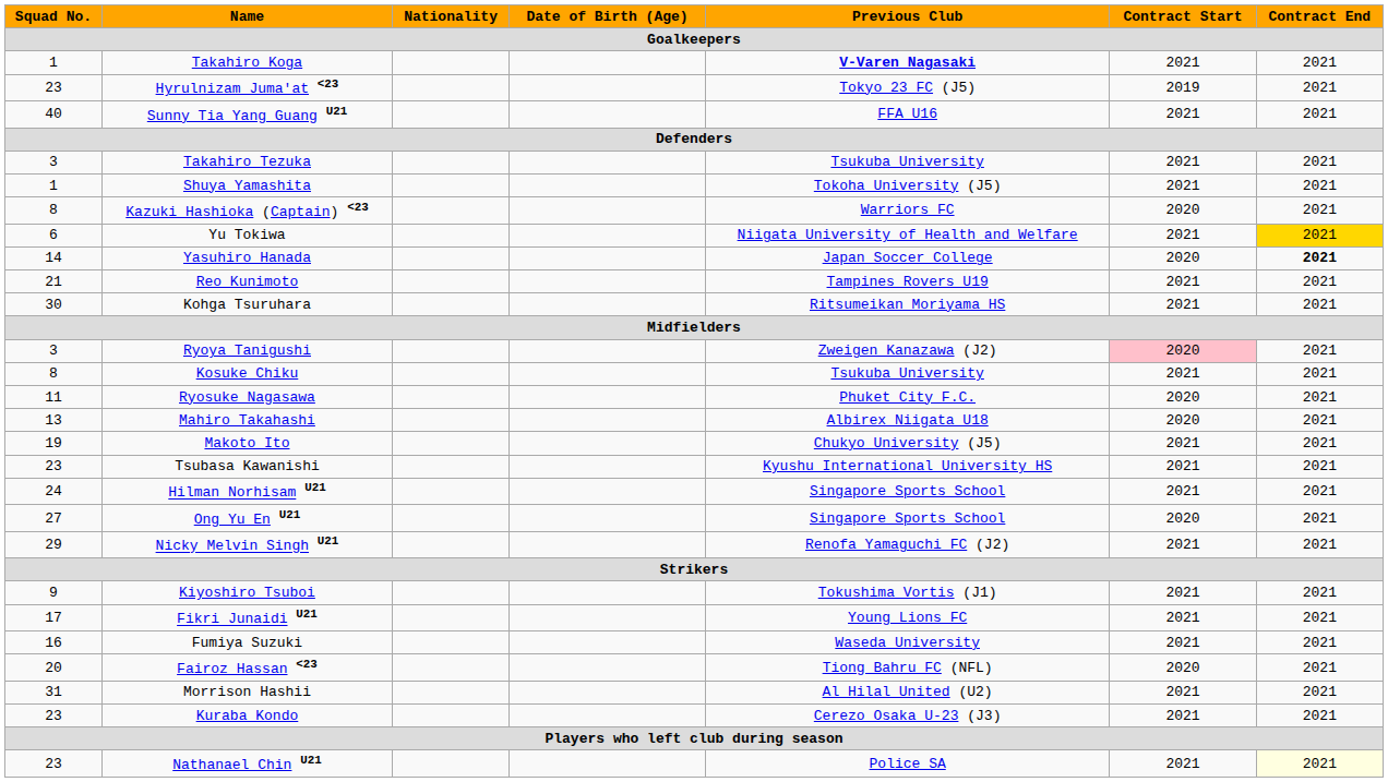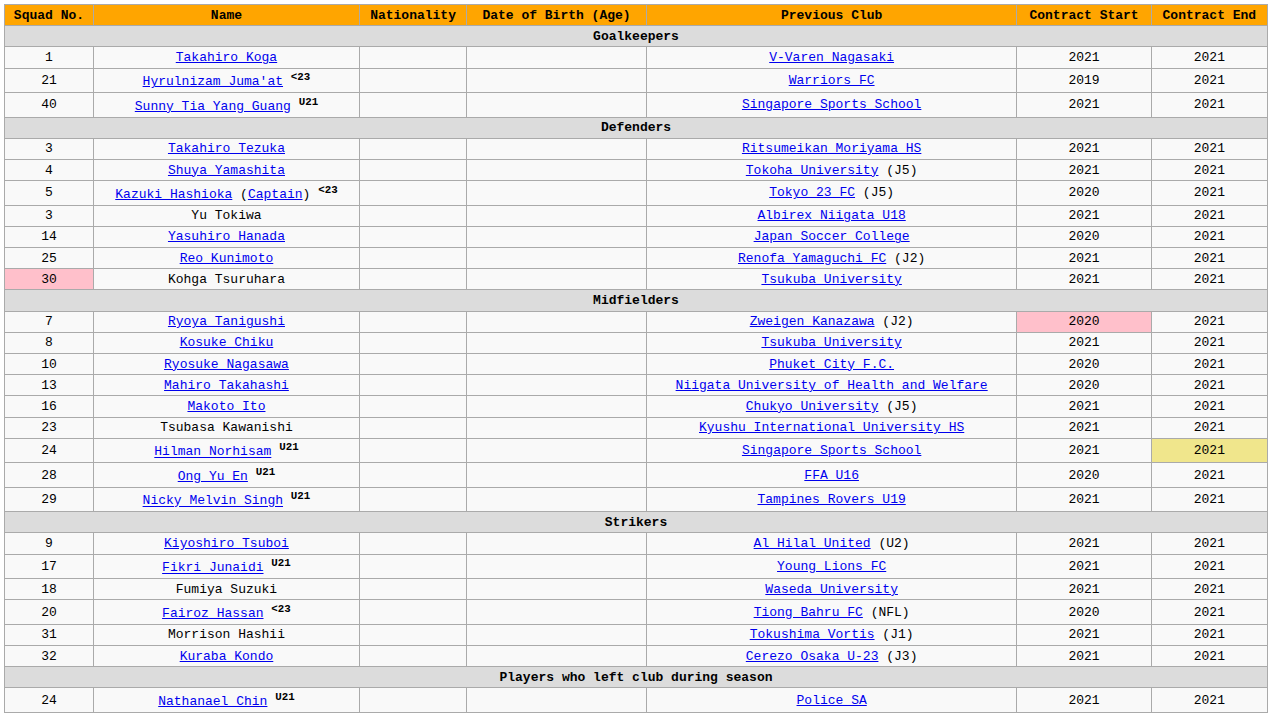Takahiro Koga | Previous Club: bold -> normal
Hyrulnizam Juma'at <23 | Squad No.: 23 -> 21
Hyrulnizam Juma'at <23 | Previous Club: Tokyo 23 FC (J5) -> Warriors FC
Sunny Tia Yang Guang U21 | Previous Club: FFA U16 -> Singapore Sports School
Takahiro Tezuka | Previous Club: Tsukuba University -> Ritsumeikan Moriyama HS
Shuya Yamashita | Squad No.: 1 -> 4
Kazuki Hashioka (Captain) <23 | Squad No.: 8 -> 5
Kazuki Hashioka (Captain) <23 | Previous Club: Warriors FC -> Tokyo 23 FC (J5)
Yu Tokiwa | Squad No.: 6 -> 3
Yu Tokiwa | Previous Club: Niigata University of Health and Welfare -> Albirex Niigata U18
Yu Tokiwa | Contract End: gold background -> no background
Yasuhiro Hanada | Contract End: bold -> normal
Reo Kunimoto | Squad No.: 21 -> 25
Reo Kunimoto | Previous Club: Tampines Rovers U19 -> Renofa Yamaguchi FC (J2)
Kohga Tsuruhara | Squad No.: no background -> pink background
Kohga Tsuruhara | Previous Club: Ritsumeikan Moriyama HS -> Tsukuba University
Ryoya Tanigushi | Squad No.: 3 -> 7
Ryosuke Nagasawa | Squad No.: 11 -> 10
Mahiro Takahashi | Previous Club: Albirex Niigata U18 -> Niigata University of Health and Welfare
Makoto Ito | Squad No.: 19 -> 16
Hilman Norhisam U21 | Contract End: no background -> khaki background
Ong Yu En U21 | Squad No.: 27 -> 28
Ong Yu En U21 | Previous Club: Singapore Sports School -> FFA U16
Nicky Melvin Singh U21 | Previous Club: Renofa Yamaguchi FC (J2) -> Tampines Rovers U19
Kiyoshiro Tsuboi | Previous Club: Tokushima Vortis (J1) -> Al Hilal United (U2)
Fumiya Suzuki | Squad No.: 16 -> 18
Morrison Hashii | Previous Club: Al Hilal United (U2) -> Tokushima Vortis (J1)
Kuraba Kondo | Squad No.: 23 -> 32
Nathanael Chin U21 | Squad No.: 23 -> 24
Nathanael Chin U21 | Contract End: lightyellow background -> no background
